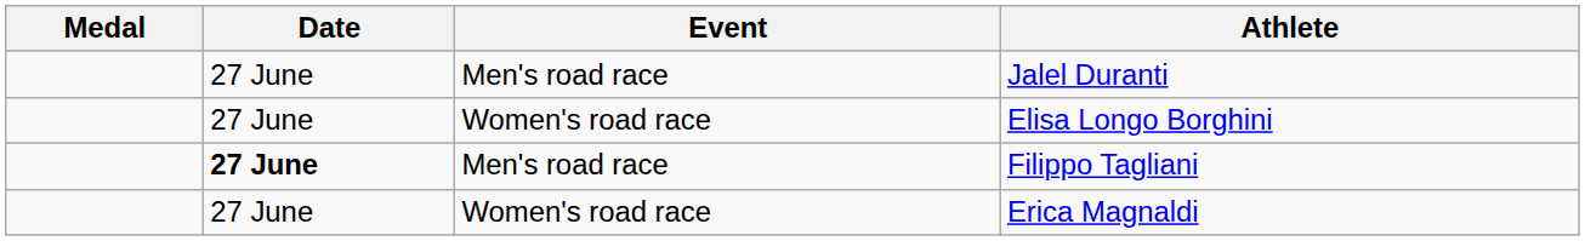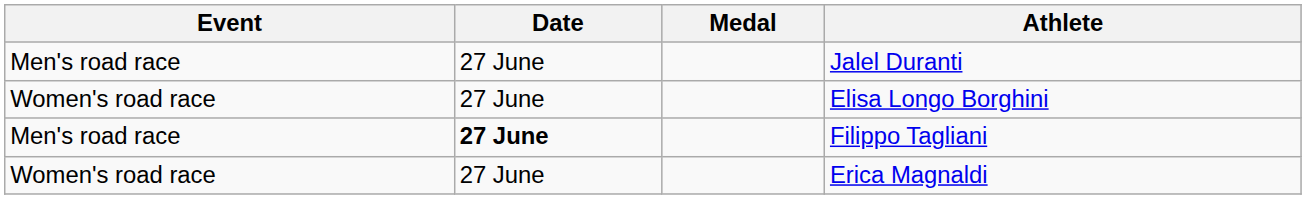columns swapped: Medal <-> Event
